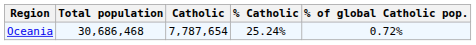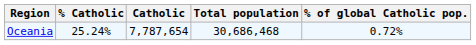columns swapped: Total population <-> % Catholic
